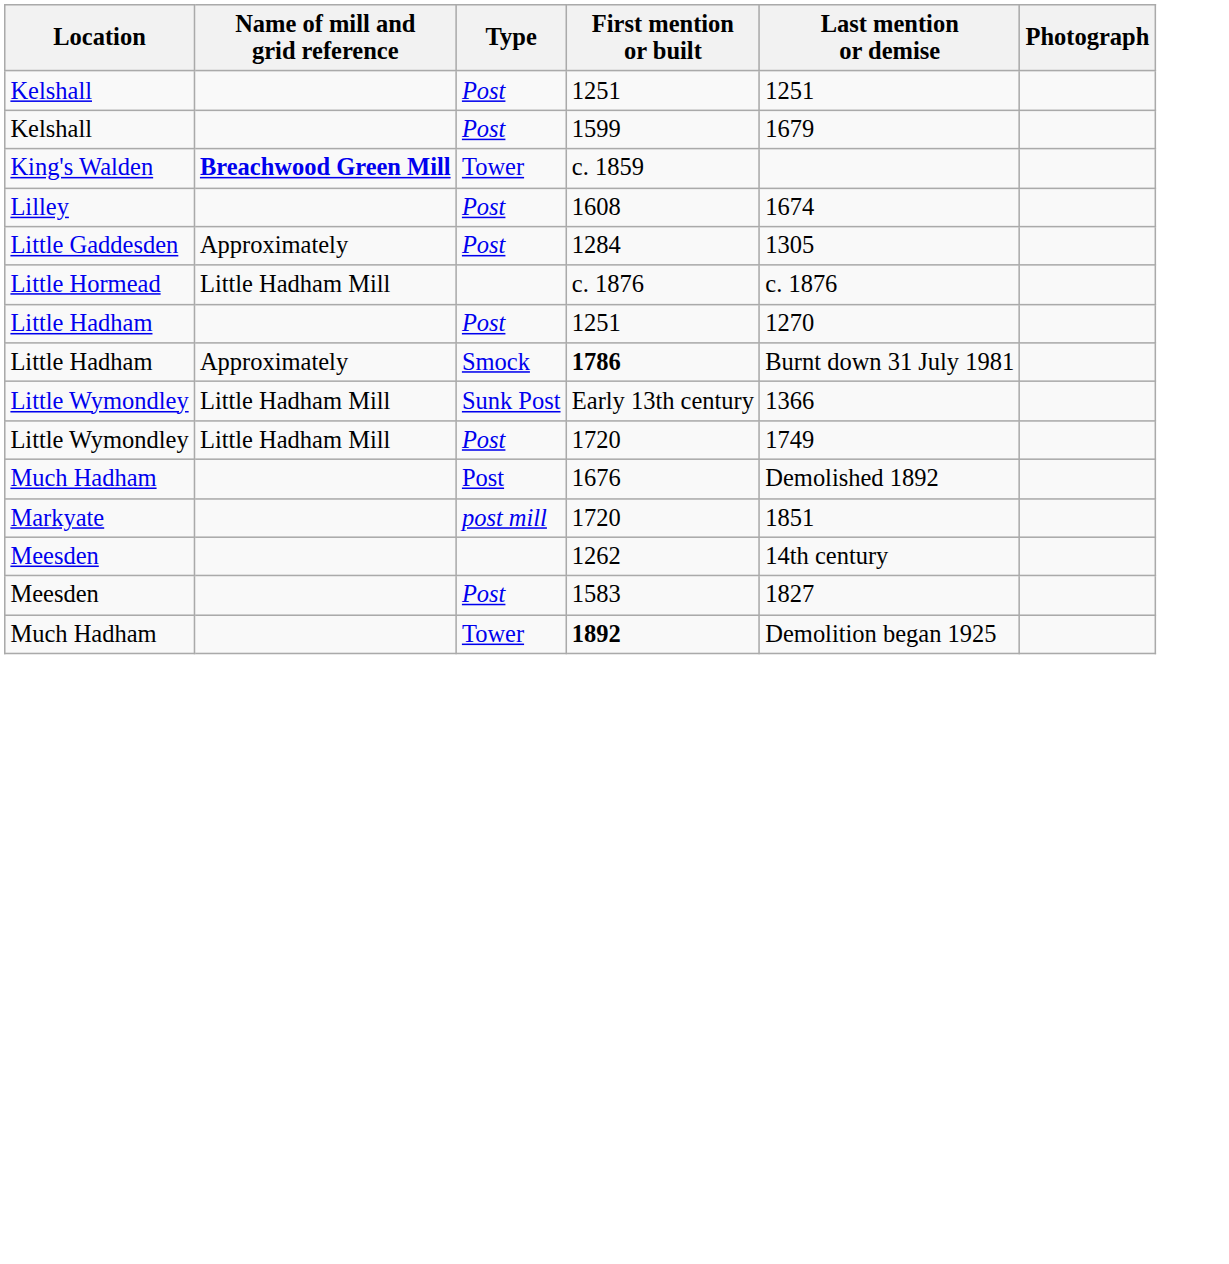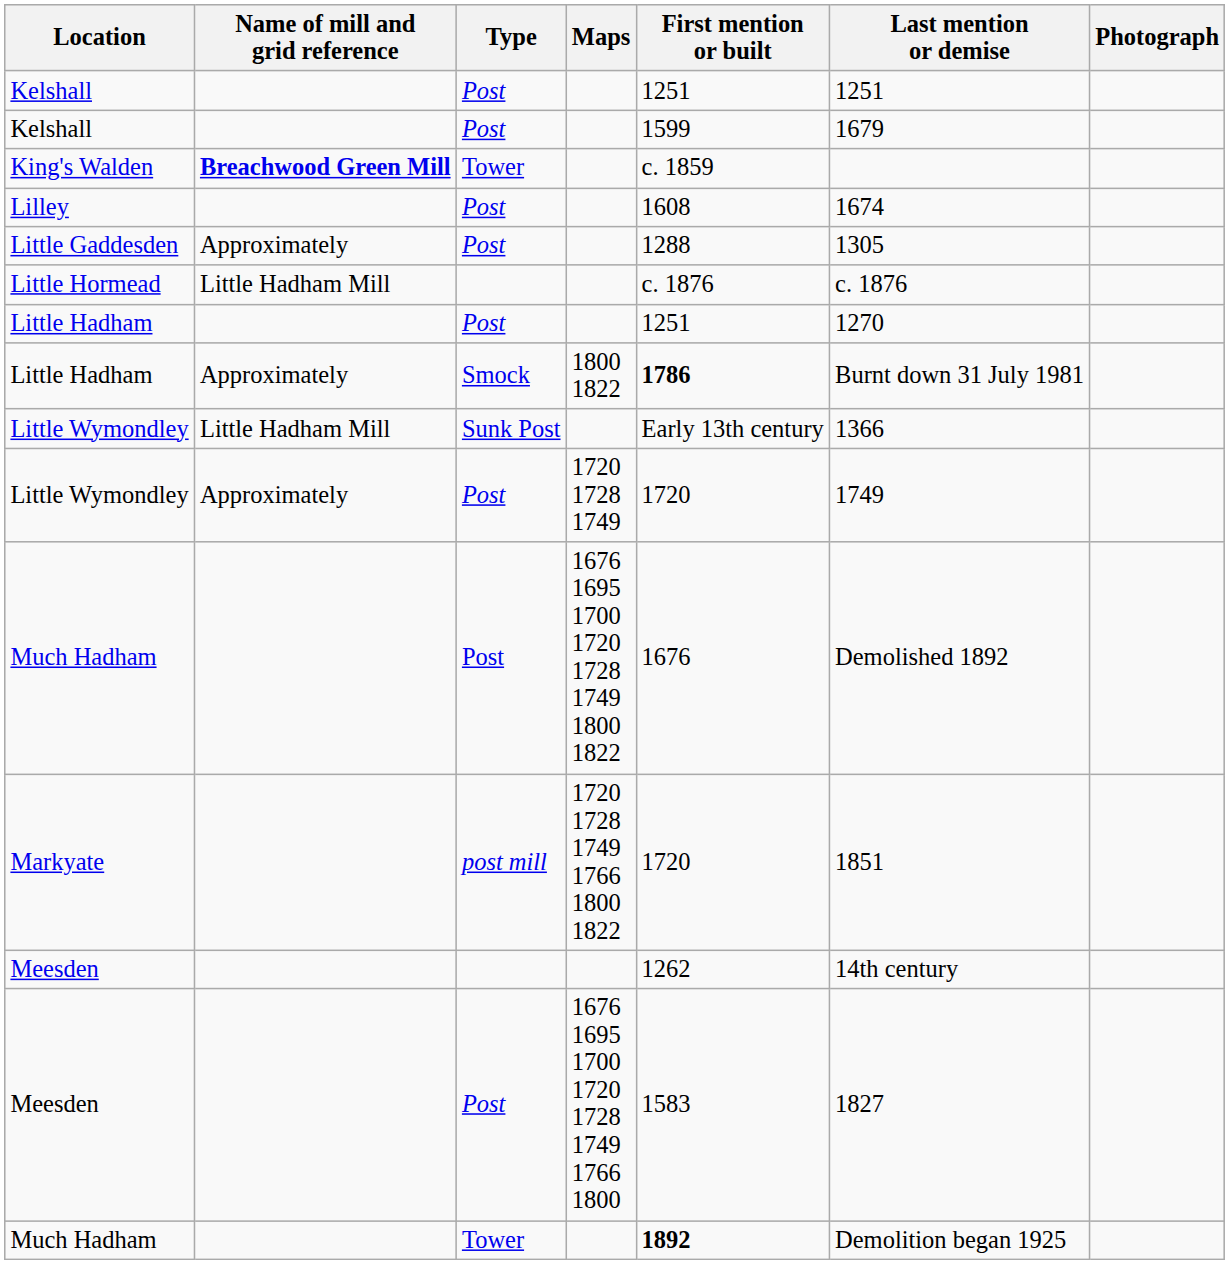+ column: Maps | 1800 1822 | 1720 1728 1749 | 1676 1695 1700 1720 1728 1749 1800 1822 | 1720 1728 1749 1766 1800 1822 | 1676 1695 1700 1720 1728 1749 1766 1800
Little Gaddesden | First mention or built: 1284 -> 1288
Little Wymondley / Post | Name of mill and grid reference: Little Hadham Mill -> Approximately
